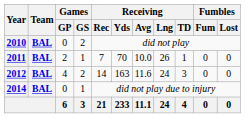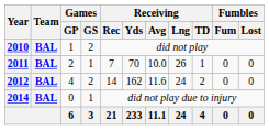2010 | Games / GP: 0 -> 1
2012 | Receiving / Yds: 163 -> 162
2012 | Receiving / TD: 3 -> 2
